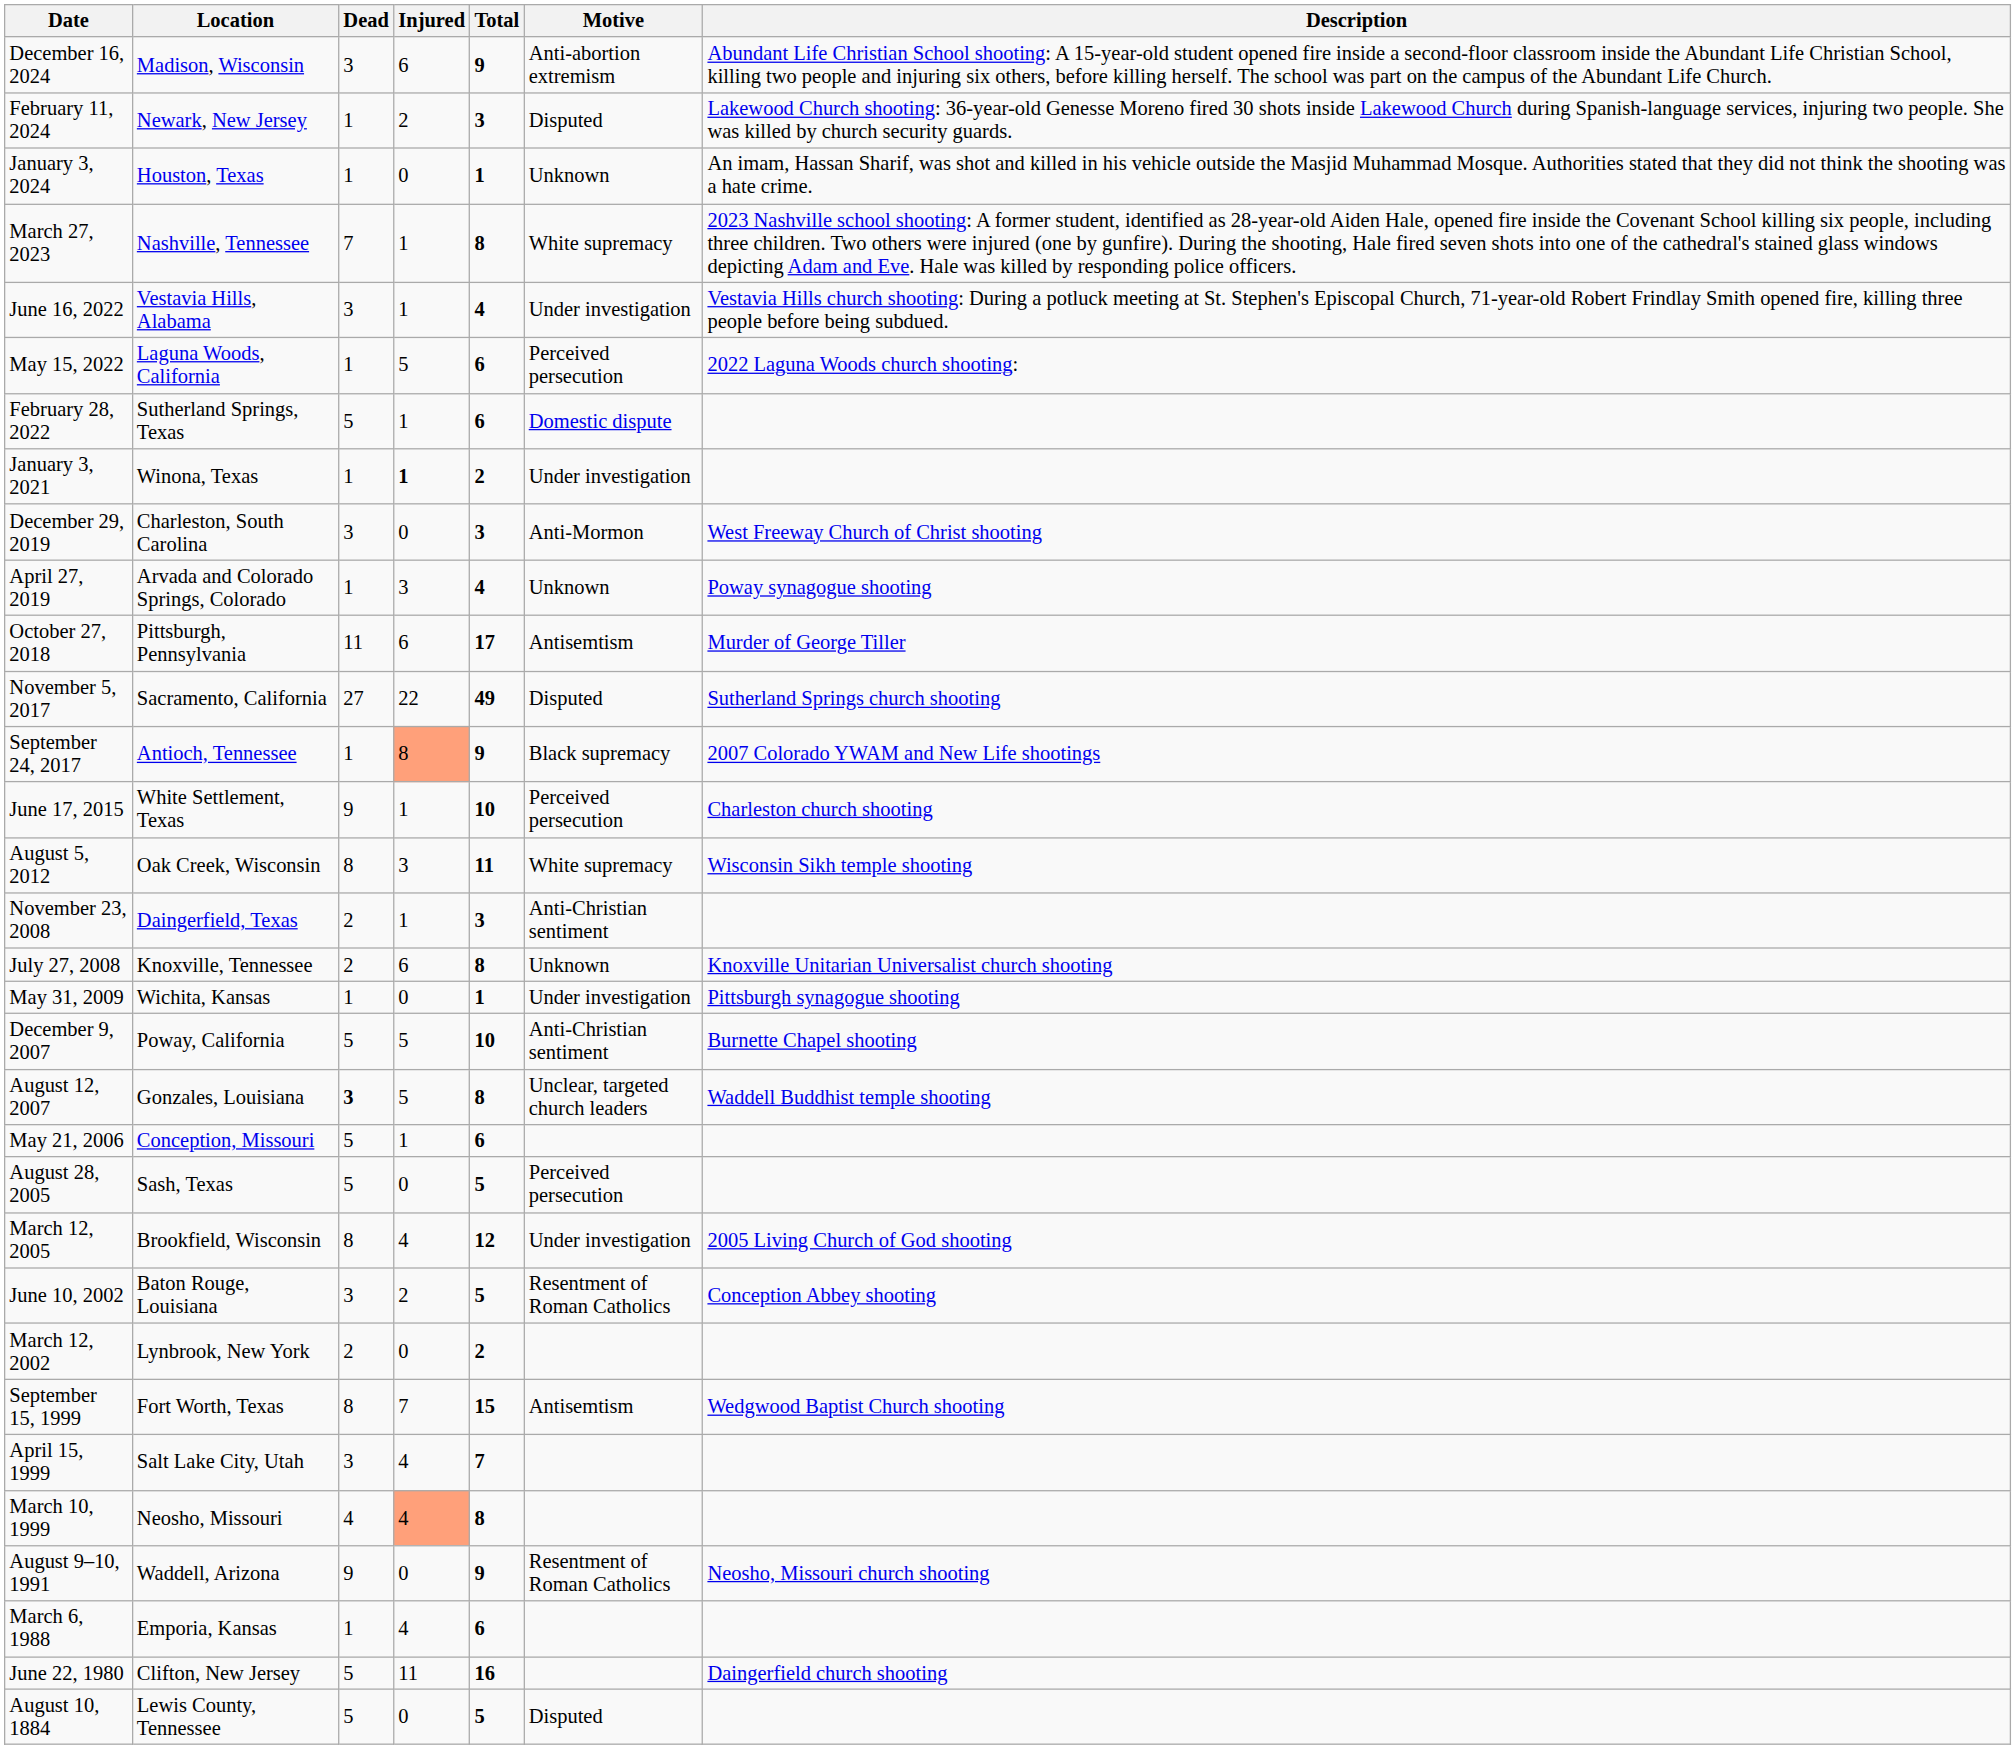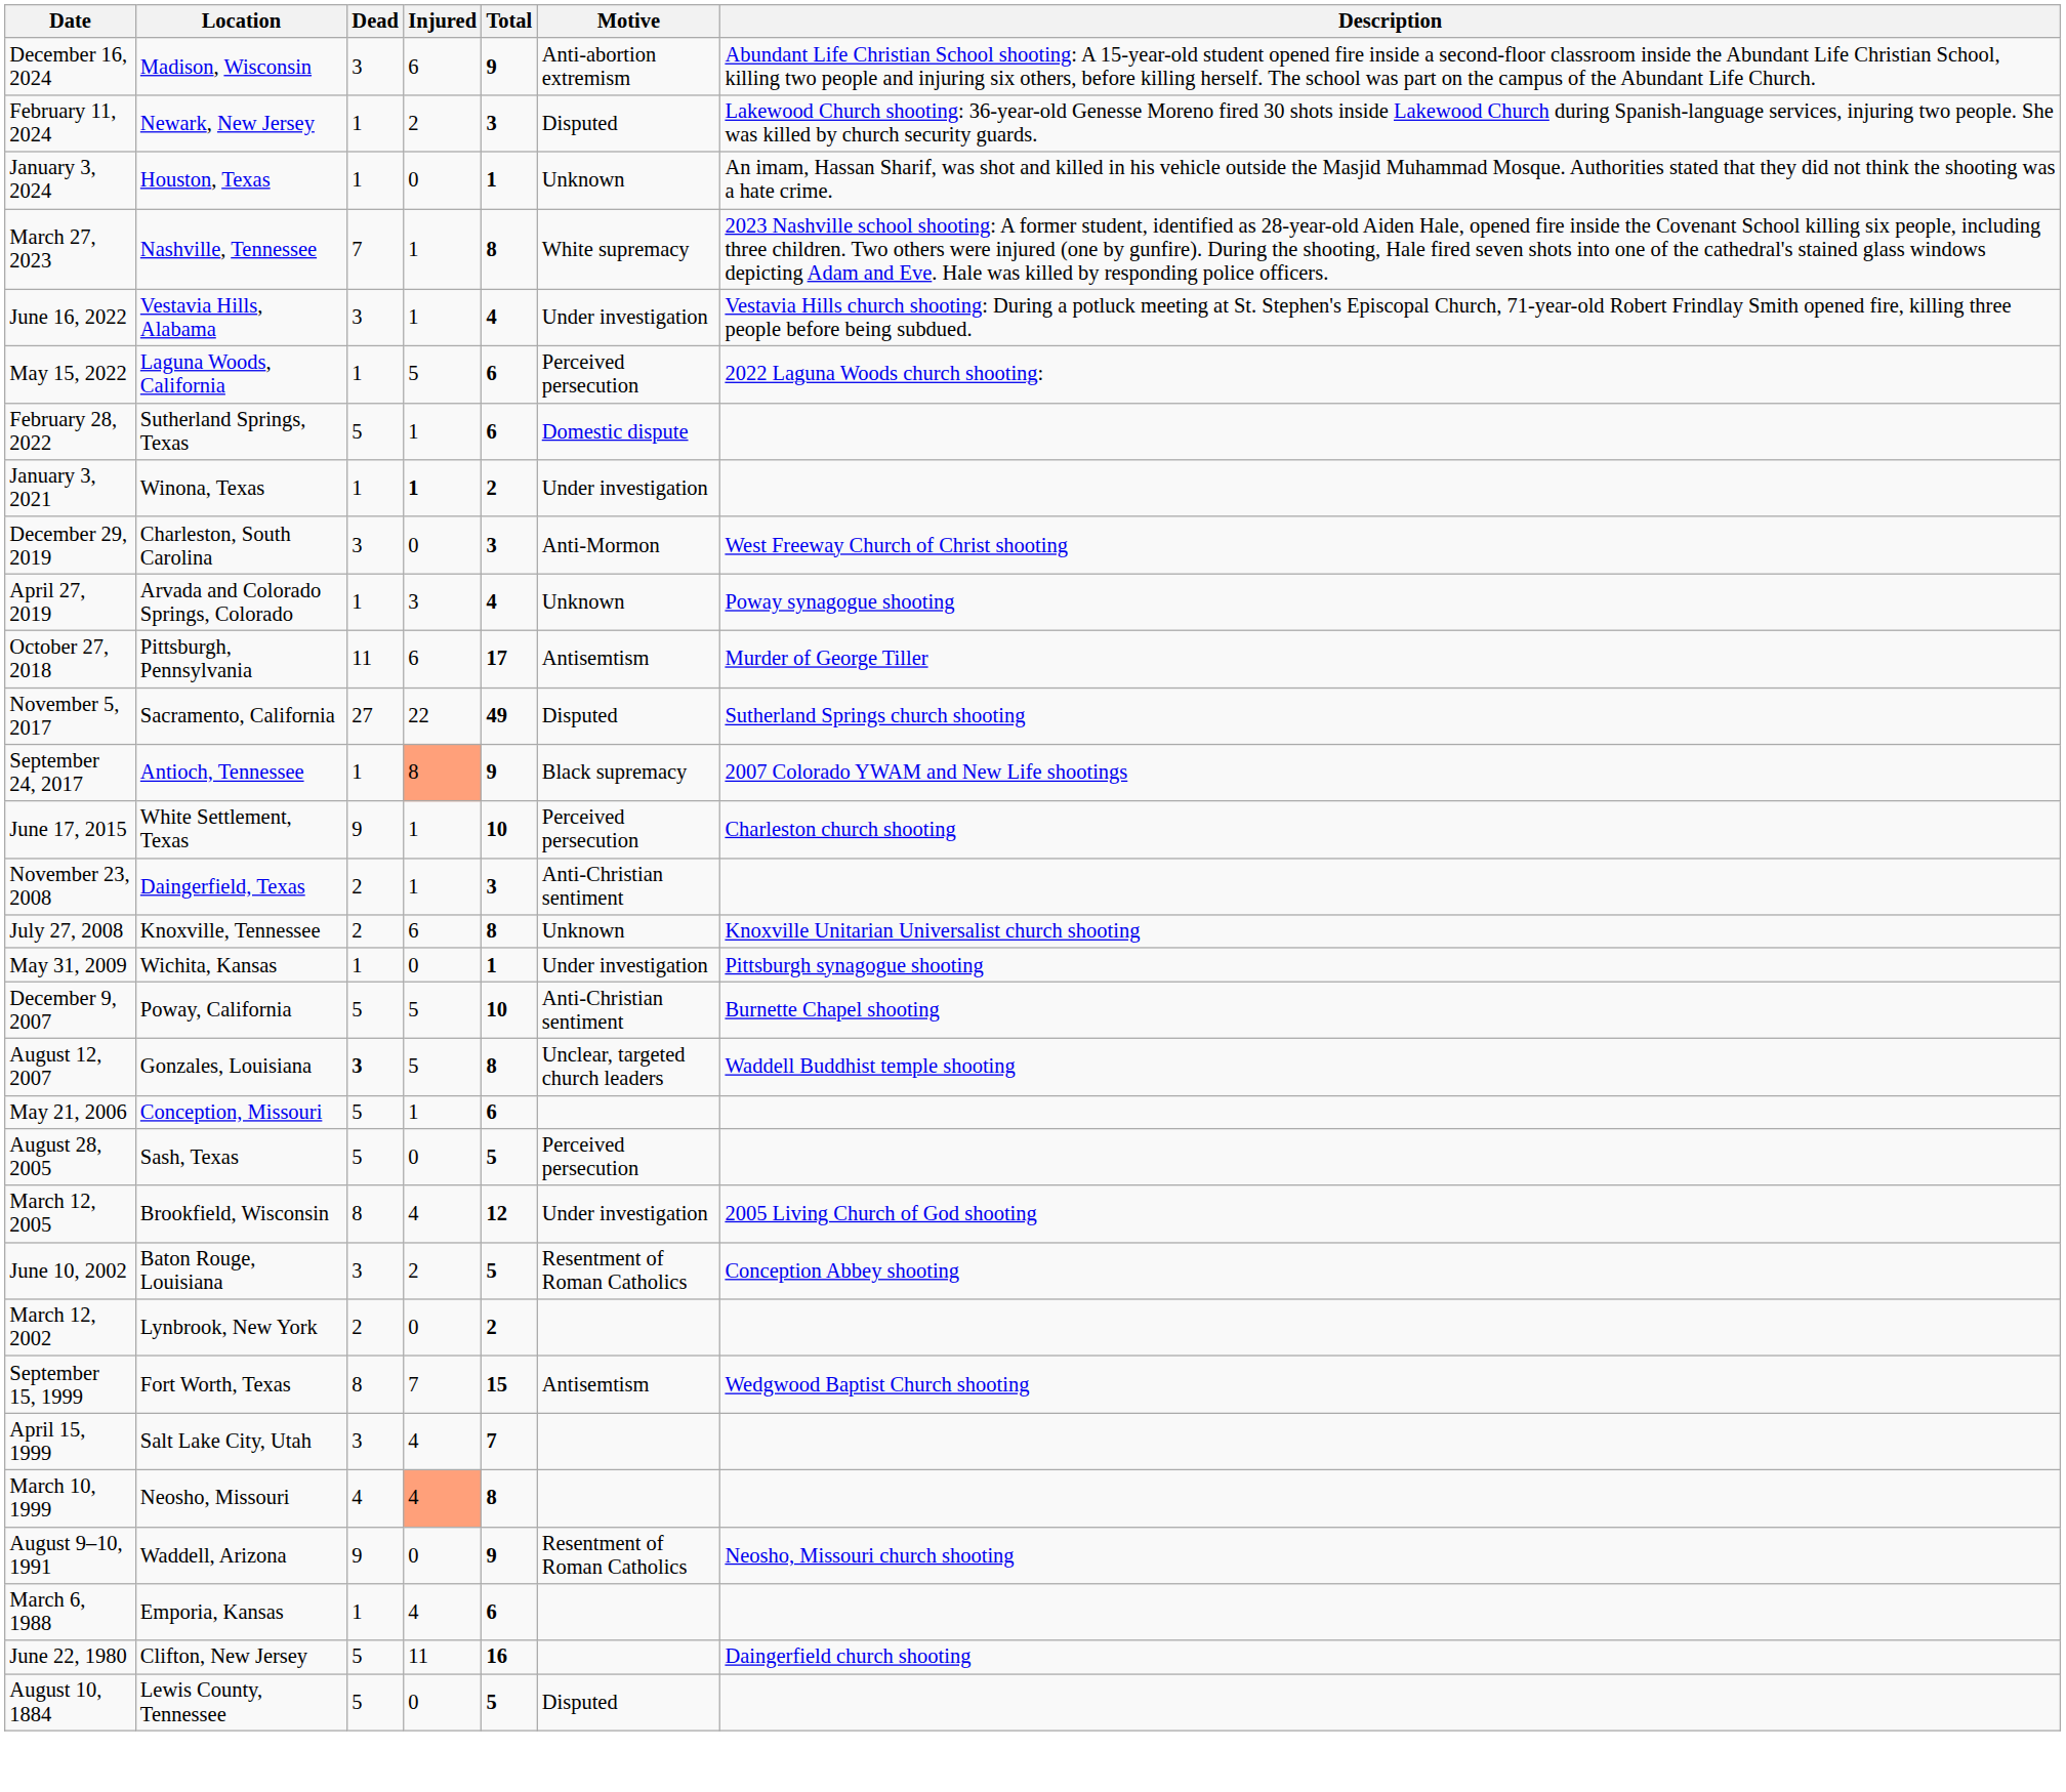- row: August 5, 2012 | Oak Creek, Wisconsin | 8 | 3 | 11 | White supremacy | Wisconsin Sikh temple shooting
